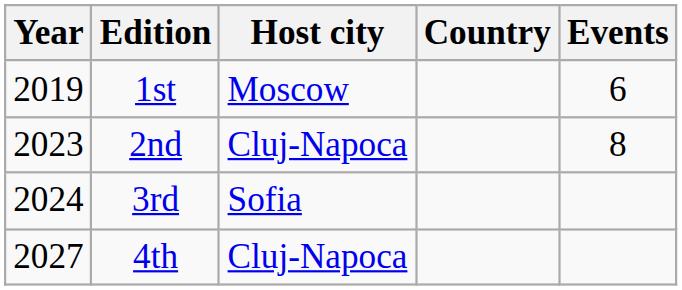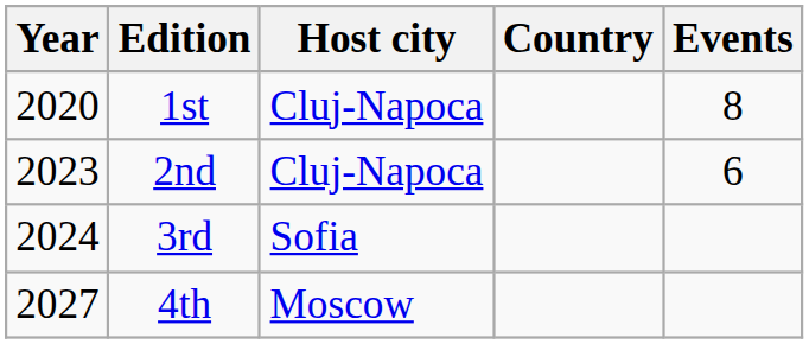1st | Year: 2019 -> 2020
1st | Host city: Moscow -> Cluj-Napoca
1st | Events: 6 -> 8
2nd | Events: 8 -> 6
4th | Host city: Cluj-Napoca -> Moscow
